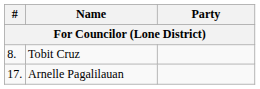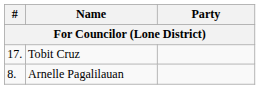Tobit Cruz | #: 8. -> 17.
Arnelle Pagalilauan | #: 17. -> 8.
